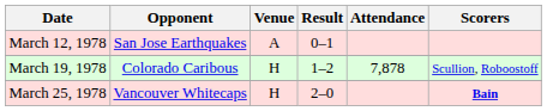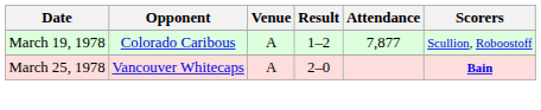- row: March 12, 1978 | San Jose Earthquakes | A | 0–1
March 19, 1978 | Venue: H -> A
March 19, 1978 | Attendance: 7,878 -> 7,877
March 25, 1978 | Venue: H -> A
